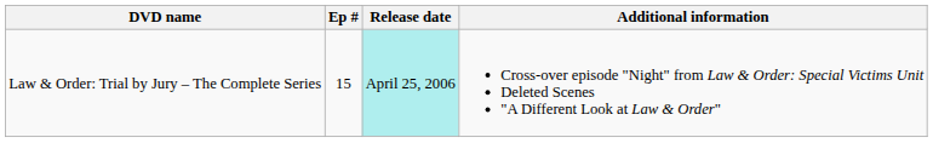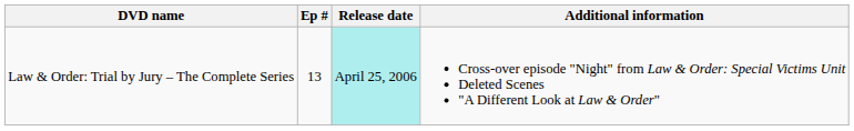Law & Order: Trial by Jury – The Complete Series | Ep #: 15 -> 13
